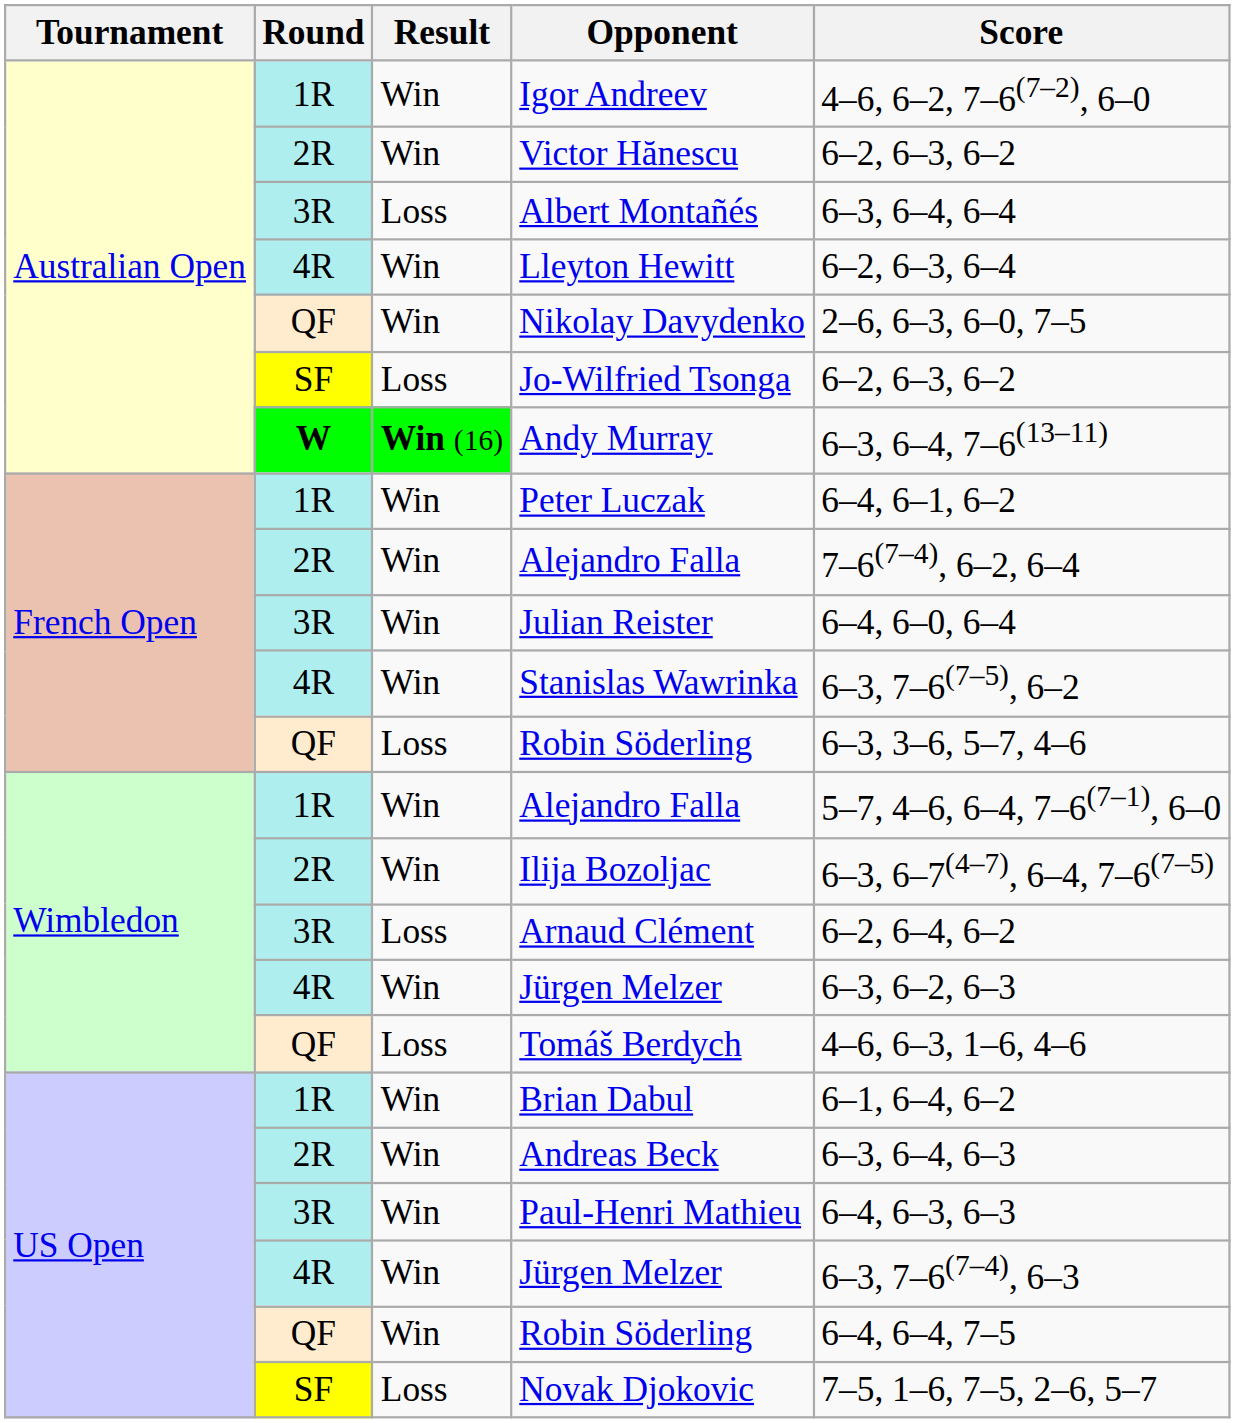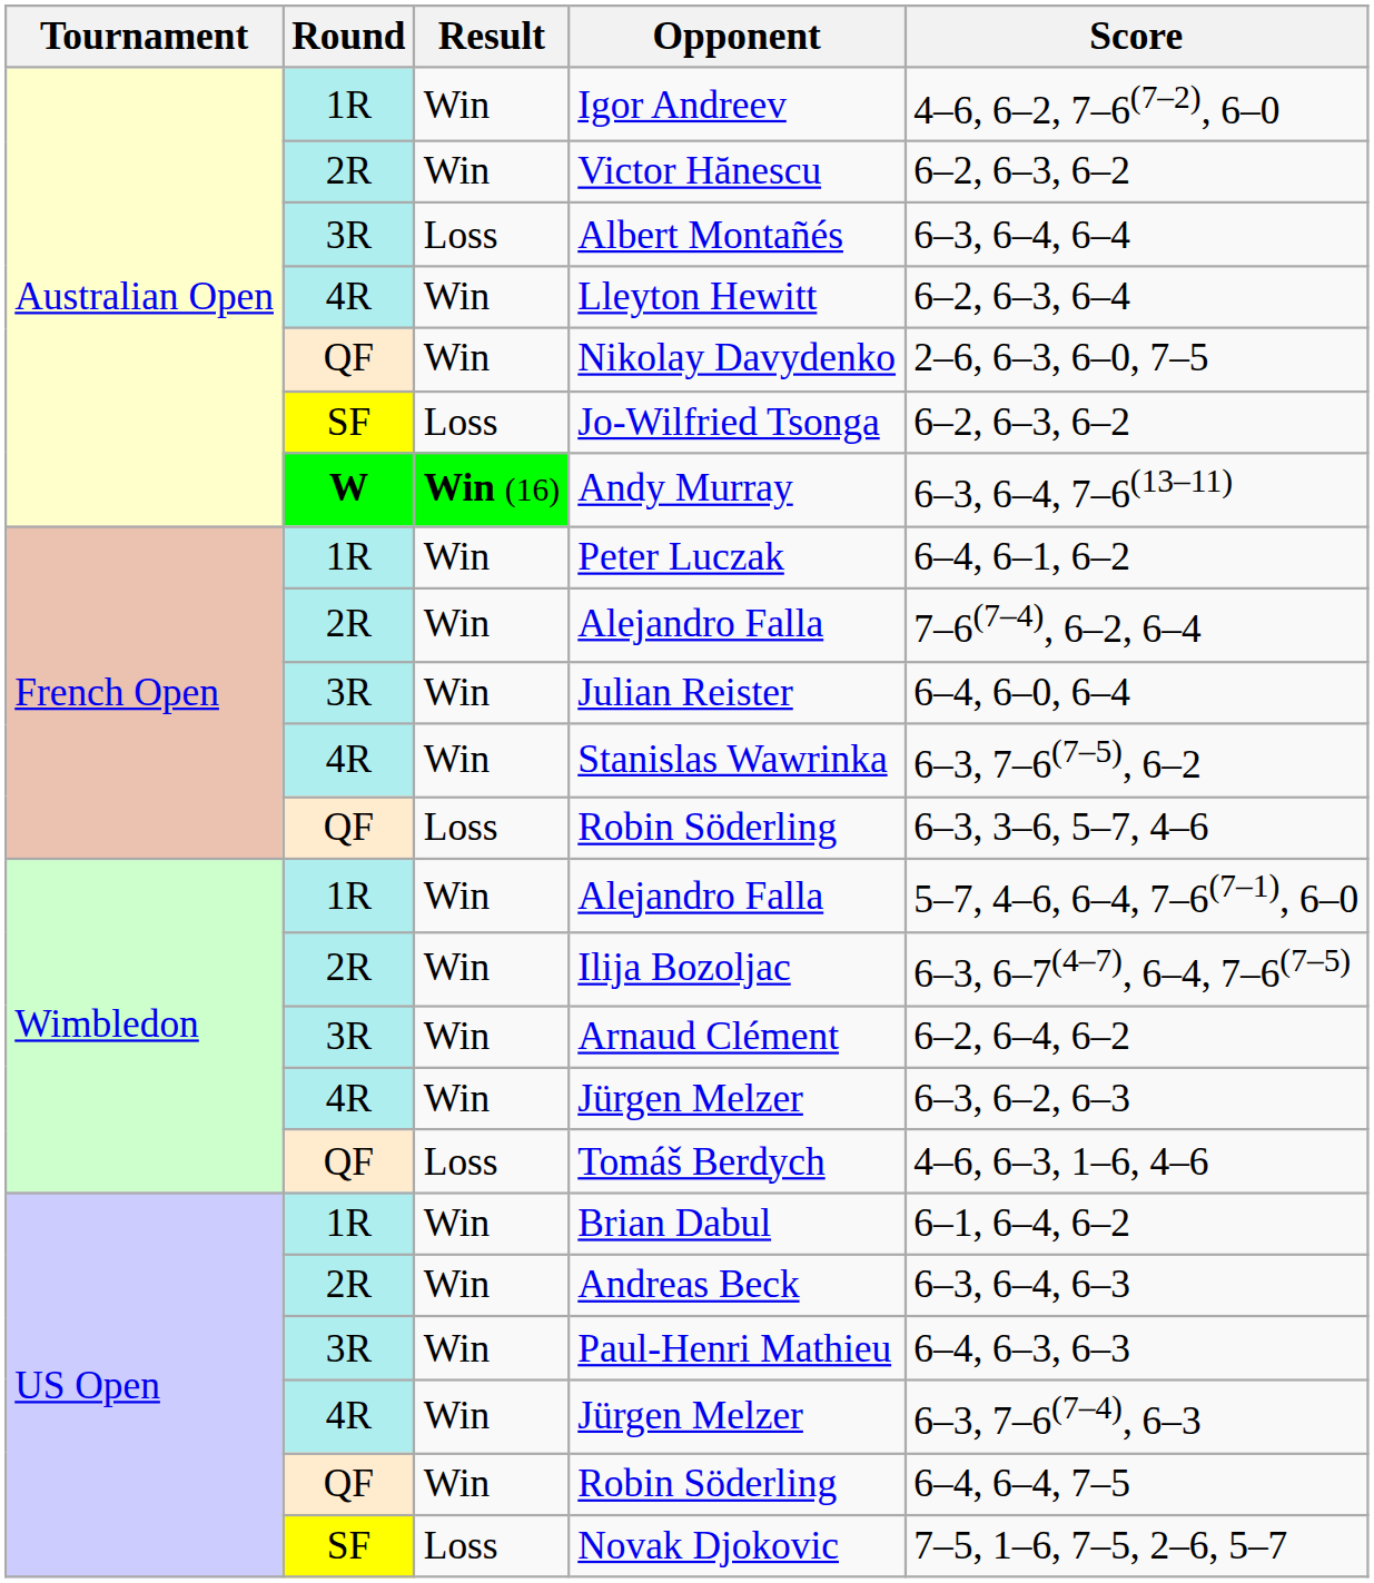Arnaud Clément | Result: Loss -> Win
